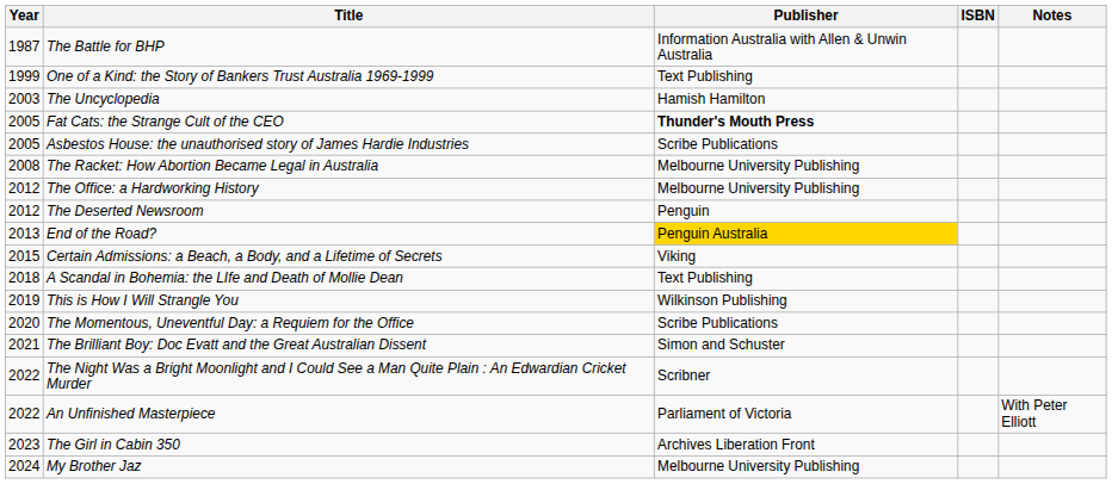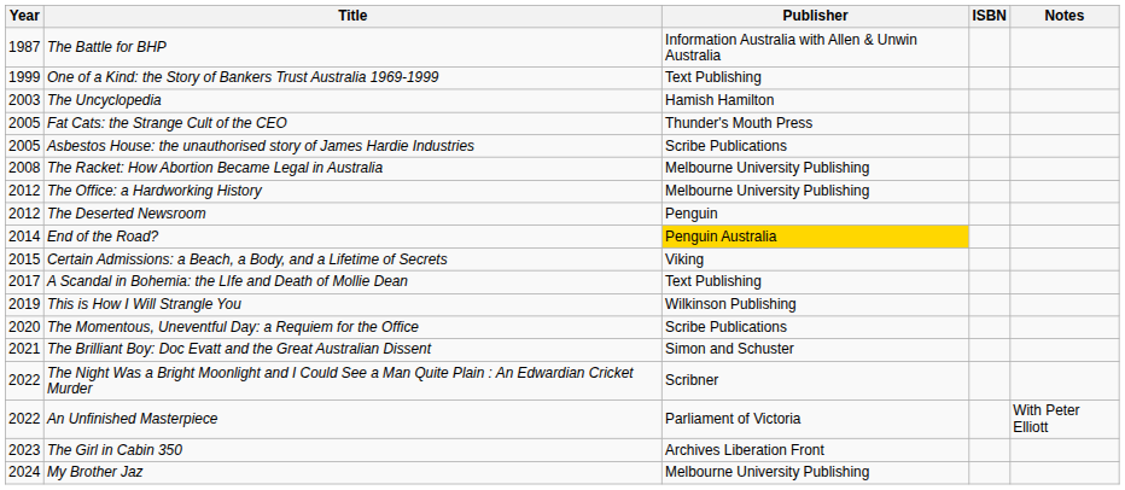Fat Cats: the Strange Cult of the CEO | Publisher: bold -> normal
End of the Road? | Year: 2013 -> 2014
A Scandal in Bohemia: the LIfe and Death of Mollie Dean | Year: 2018 -> 2017
